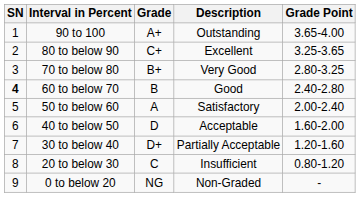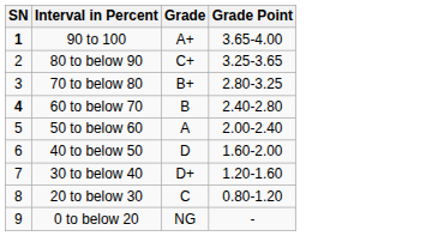- column: Description | Outstanding | Excellent | Very Good | Good | Satisfactory | Acceptable | Partially Acceptable | Insufficient | Non-Graded
90 to 100 | SN: normal -> bold
